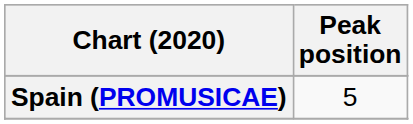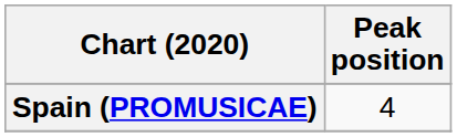Spain (PROMUSICAE) | Peak position: 5 -> 4
